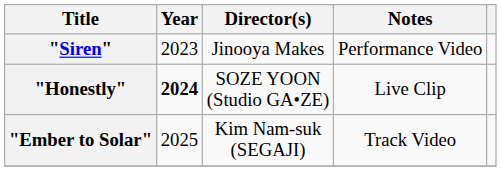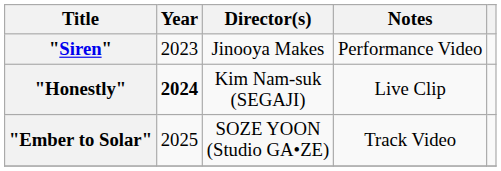"Honestly" | Director(s): SOZE YOON (Studio GA•ZE) -> Kim Nam-suk (SEGAJI)
"Ember to Solar" | Director(s): Kim Nam-suk (SEGAJI) -> SOZE YOON (Studio GA•ZE)
